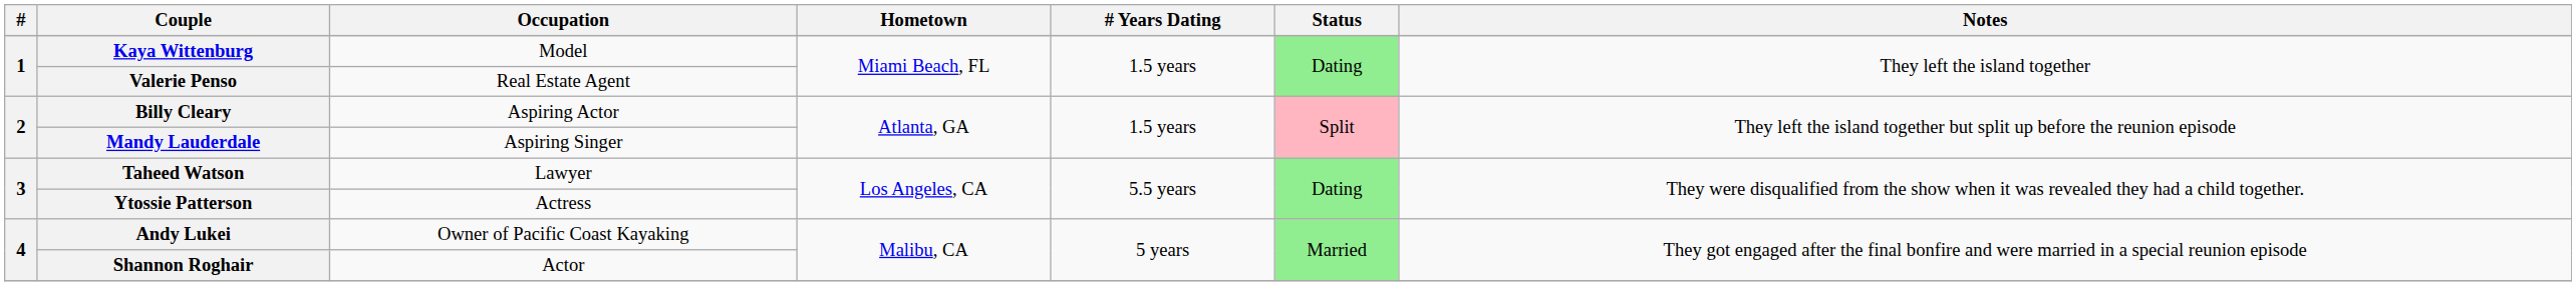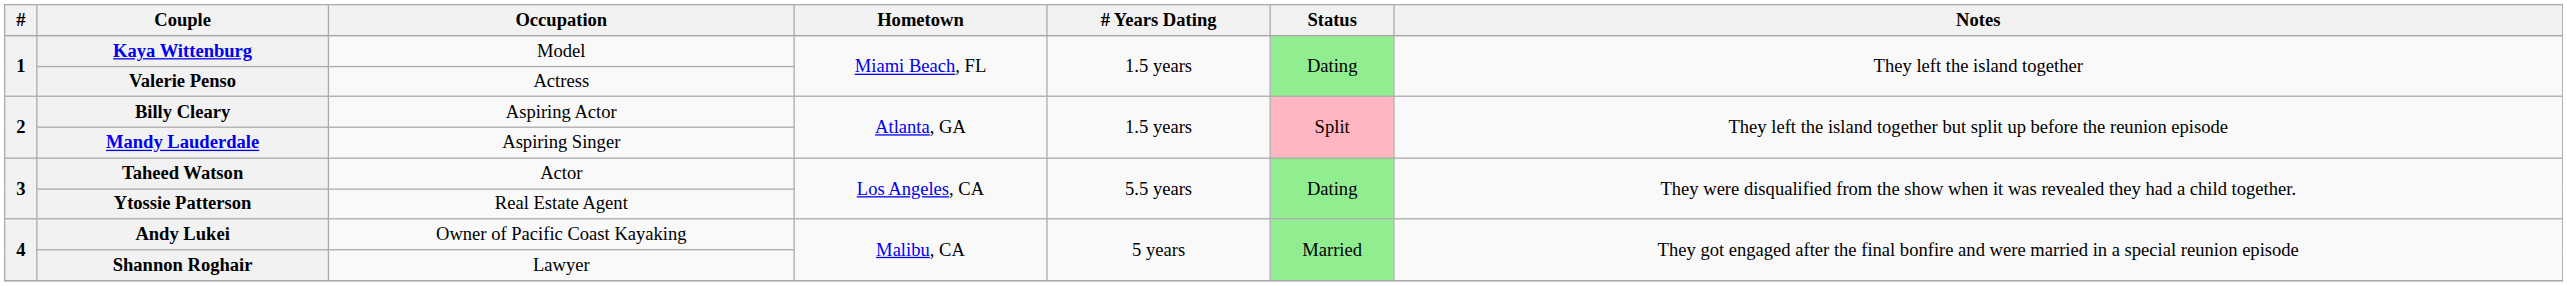Valerie Penso | Occupation: Real Estate Agent -> Actress
Taheed Watson | Occupation: Lawyer -> Actor
Ytossie Patterson | Occupation: Actress -> Real Estate Agent
Shannon Roghair | Occupation: Actor -> Lawyer
